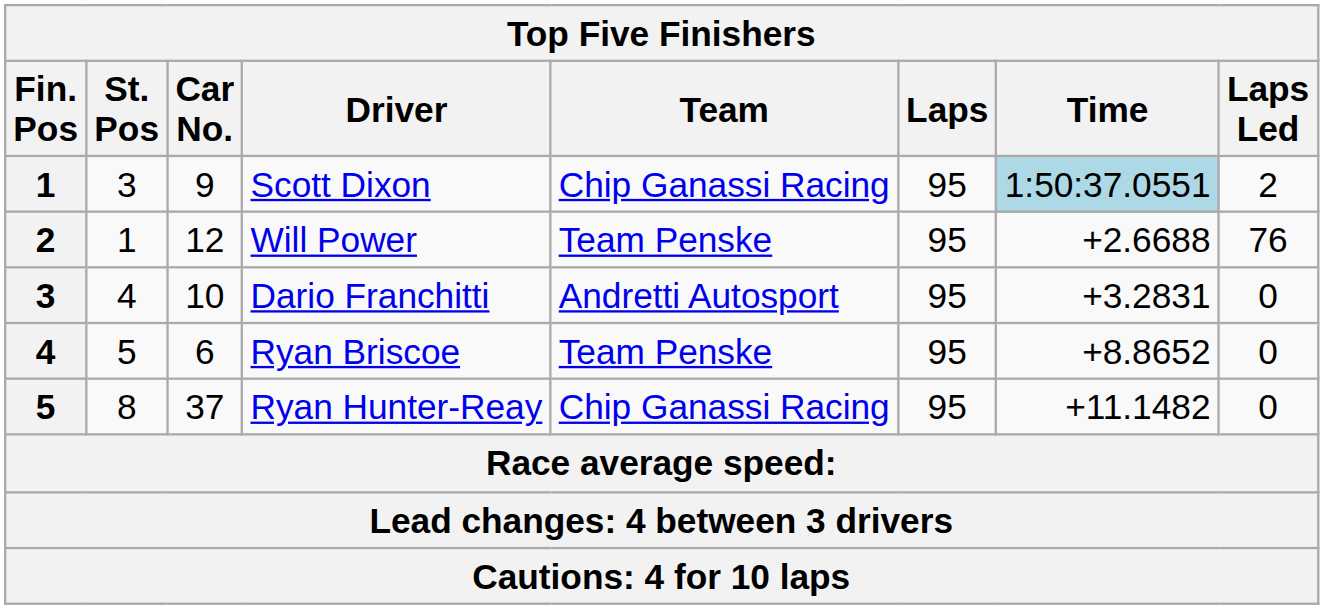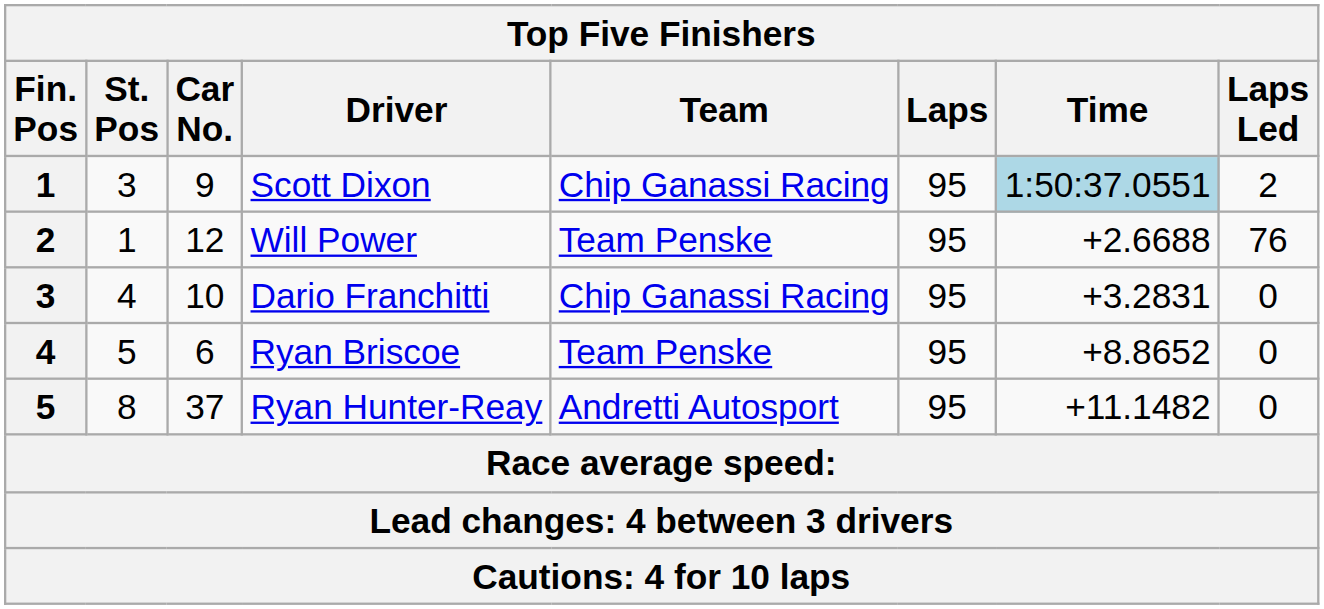Dario Franchitti | Team: Andretti Autosport -> Chip Ganassi Racing
Ryan Hunter-Reay | Team: Chip Ganassi Racing -> Andretti Autosport
